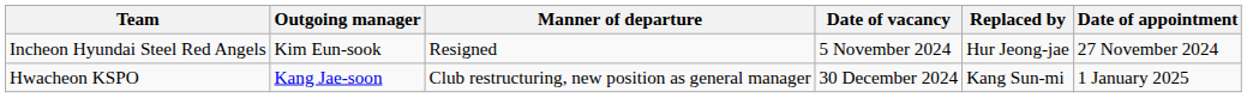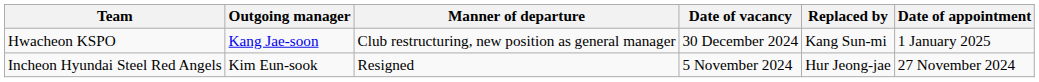rows swapped: Incheon Hyundai Steel Red Angels <-> Hwacheon KSPO
